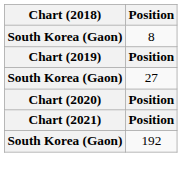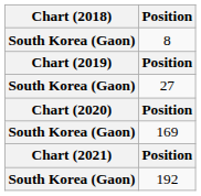+ row: South Korea (Gaon) | 169
